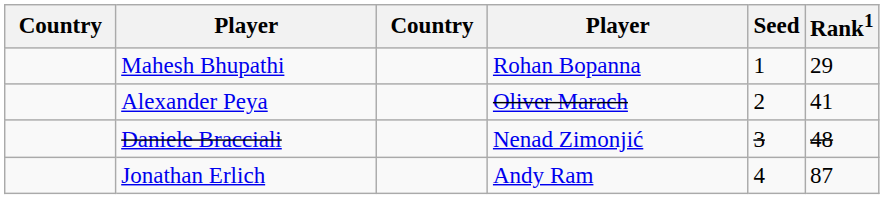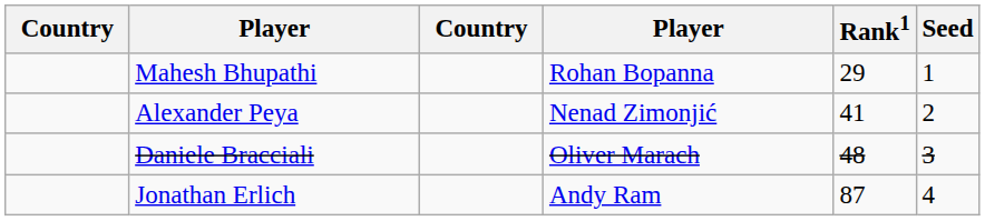columns swapped: Rank1 <-> Seed
Alexander Peya | column 4: Oliver Marach -> Nenad Zimonjić
Daniele Bracciali | column 4: Nenad Zimonjić -> Oliver Marach
